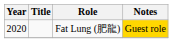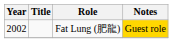Fat Lung (肥龍) | Year: 2020 -> 2002
